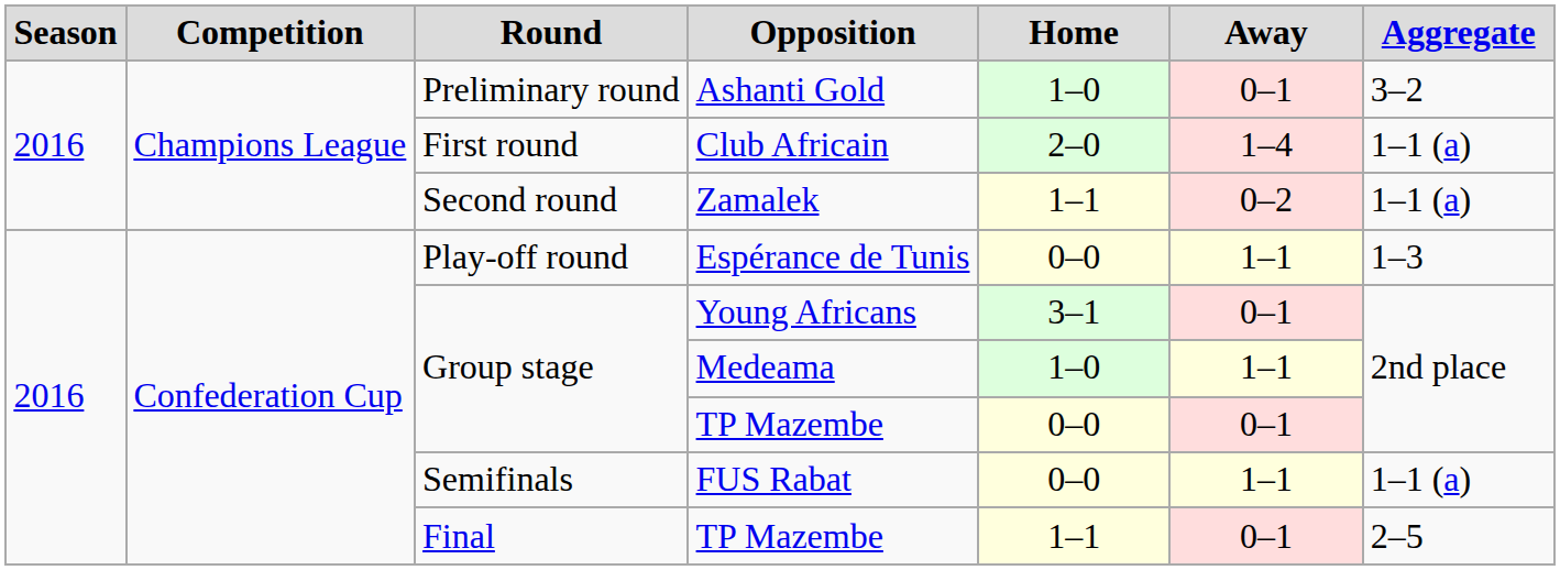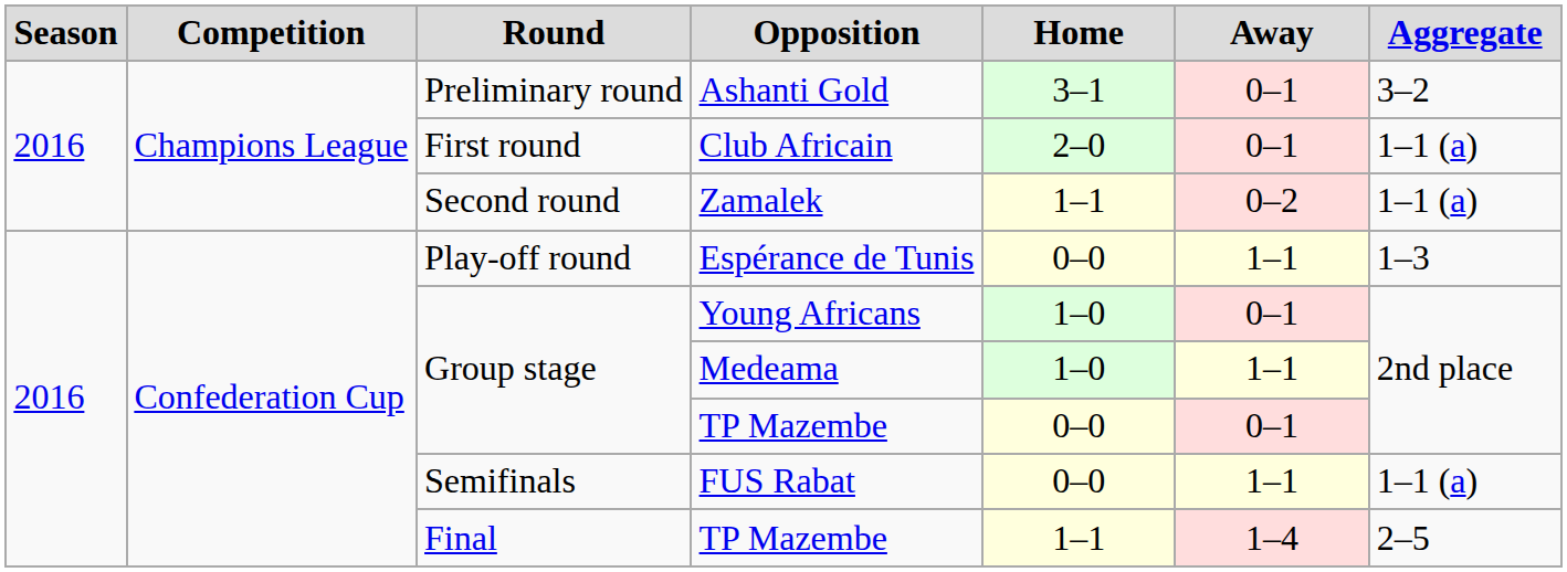Ashanti Gold | Home: 1–0 -> 3–1
Club Africain | Away: 1–4 -> 0–1
Young Africans | Home: 3–1 -> 1–0
Final / TP Mazembe | Away: 0–1 -> 1–4
